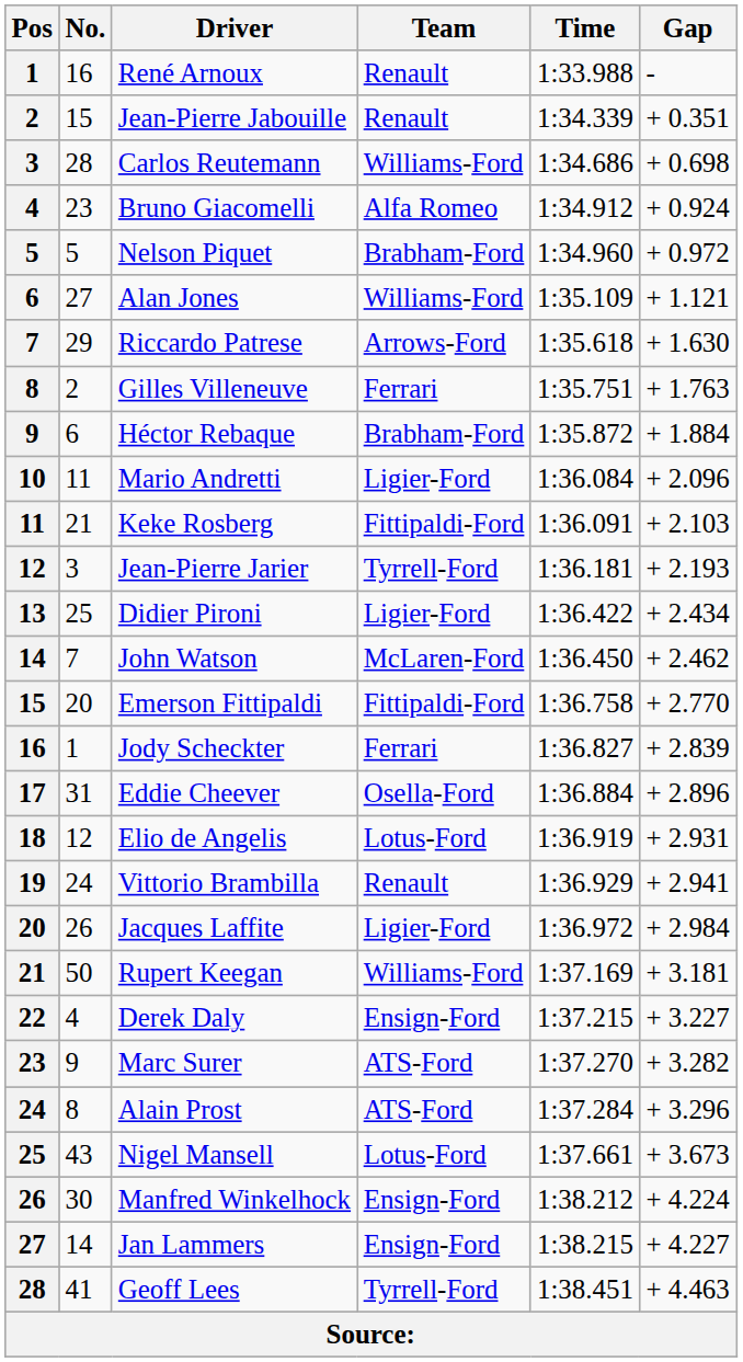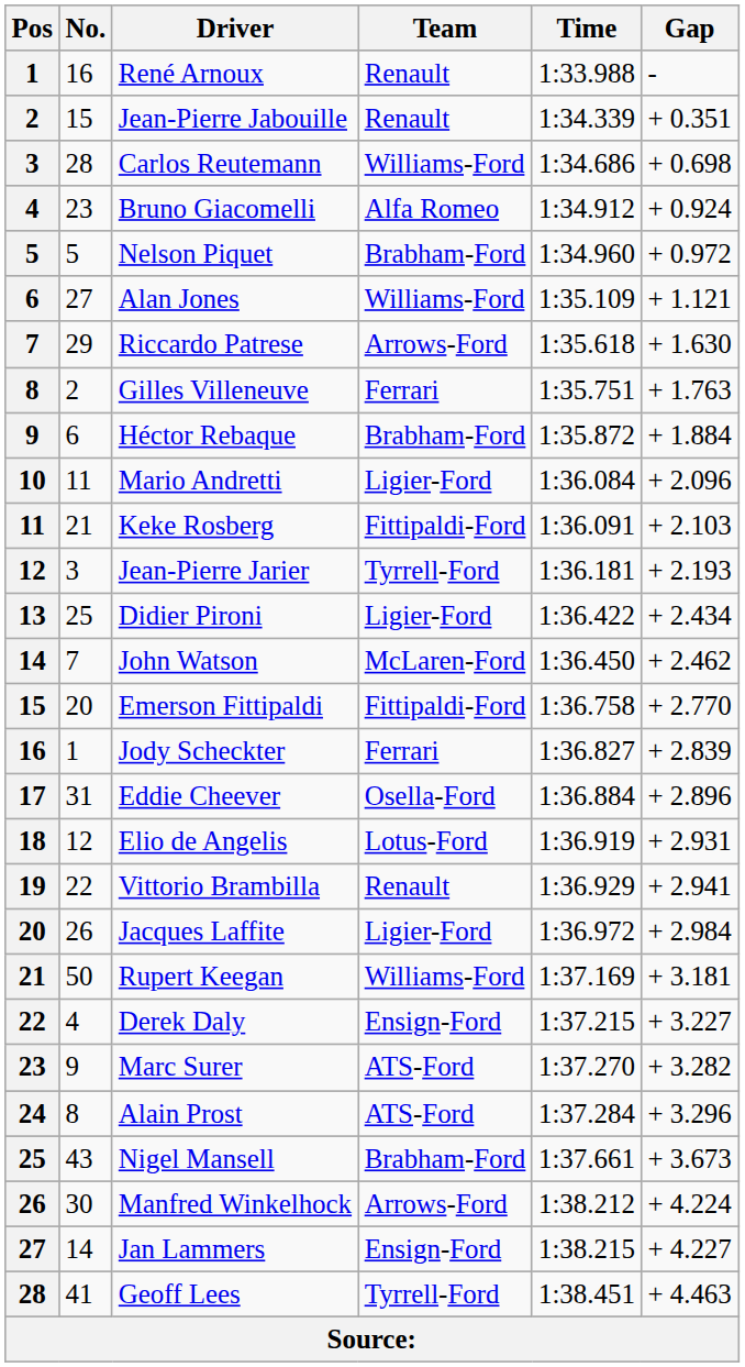Vittorio Brambilla | No.: 24 -> 22
Nigel Mansell | Team: Lotus-Ford -> Brabham-Ford
Manfred Winkelhock | Team: Ensign-Ford -> Arrows-Ford
